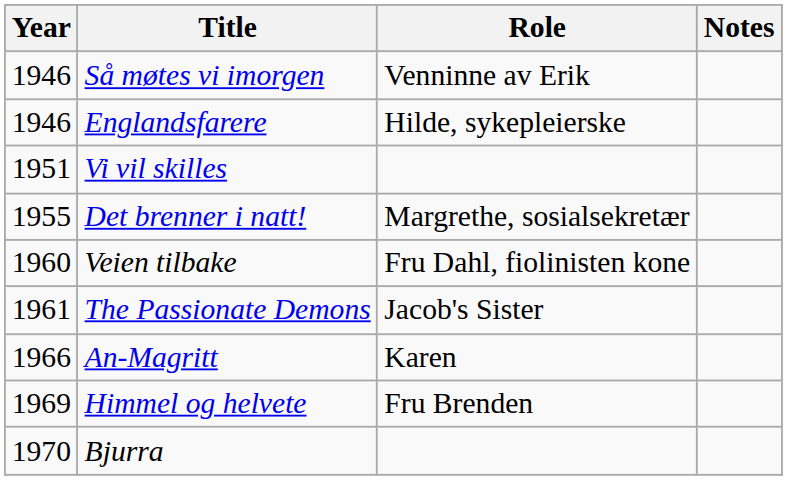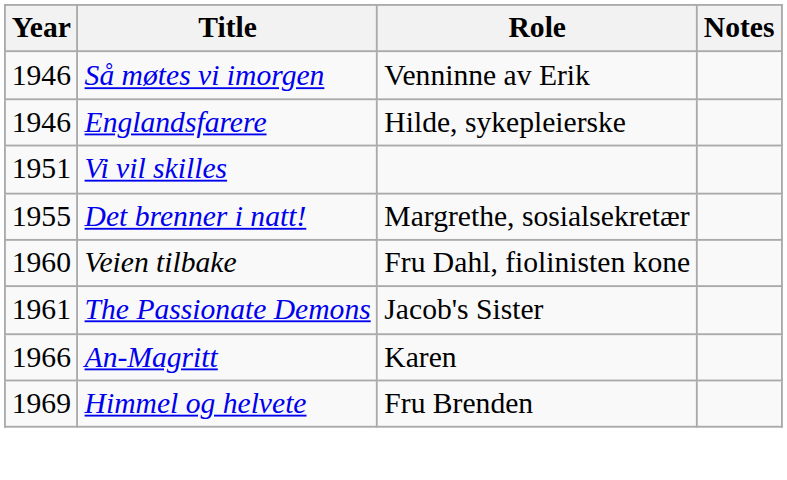- row: 1970 | Bjurra
